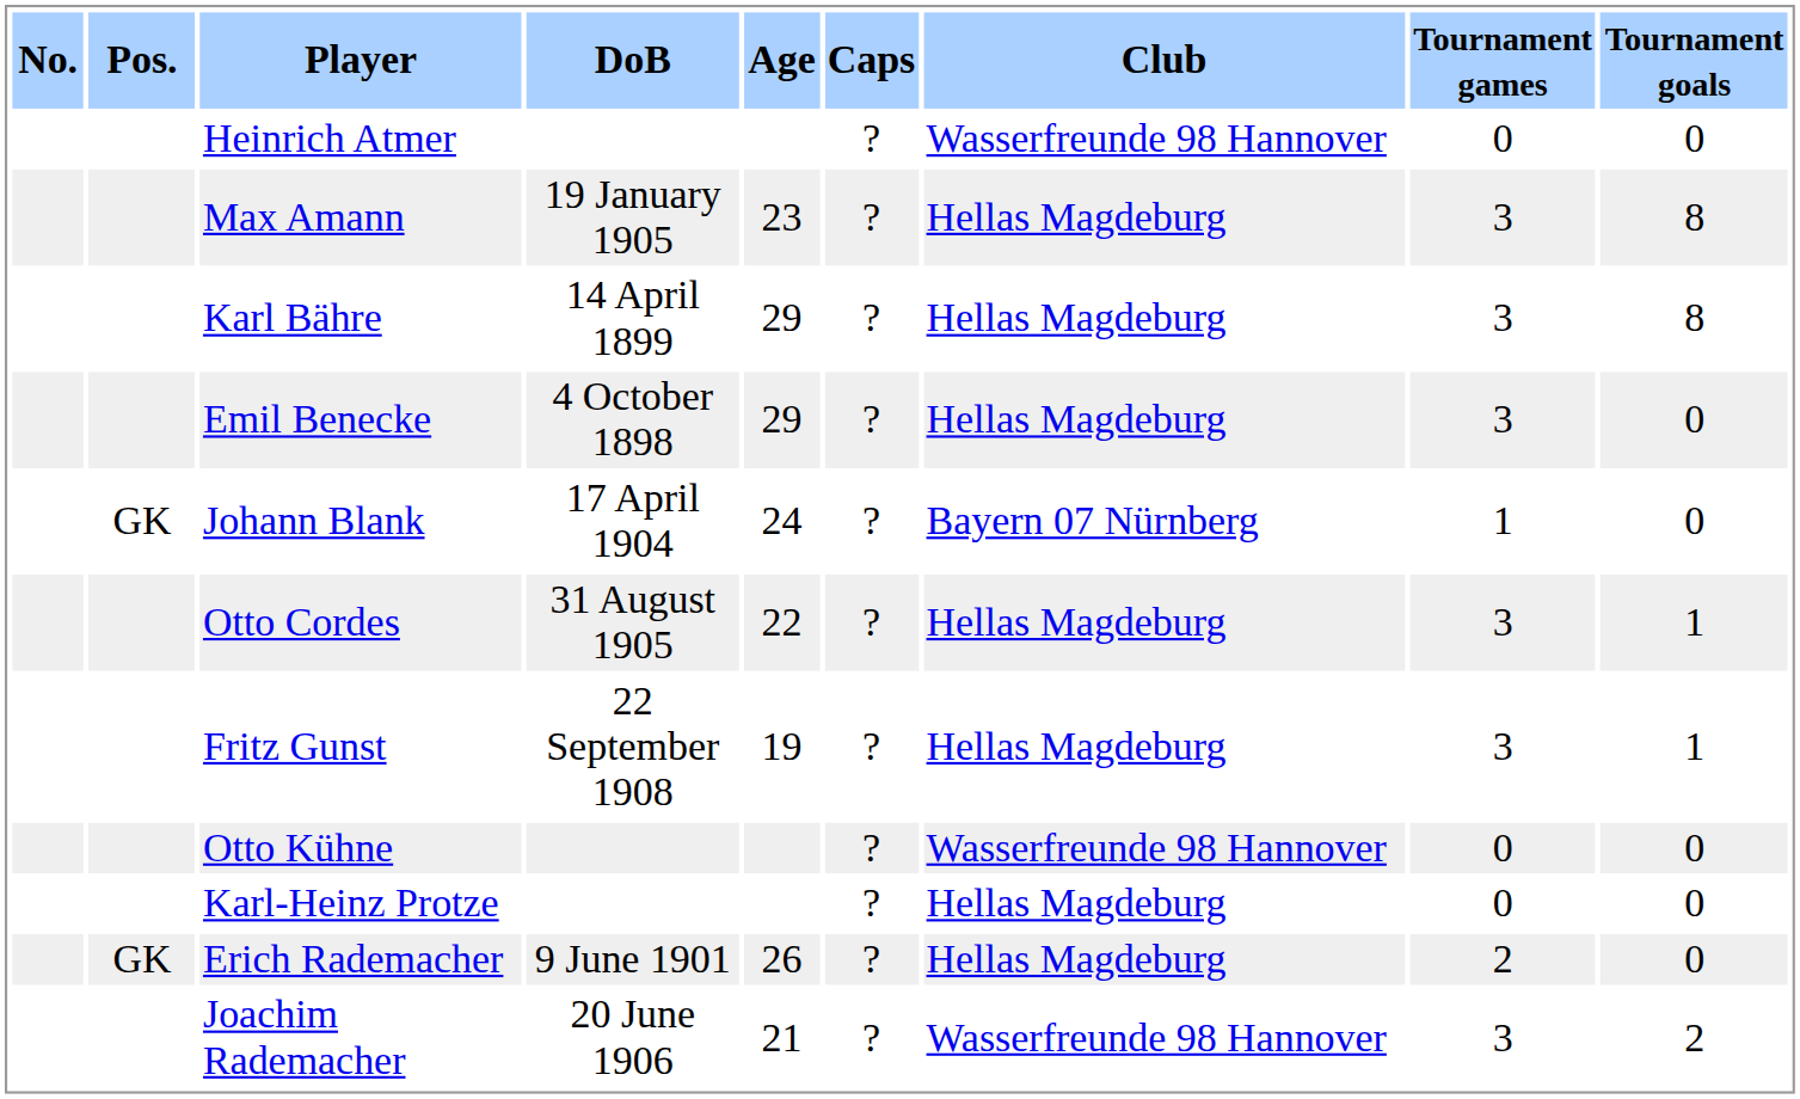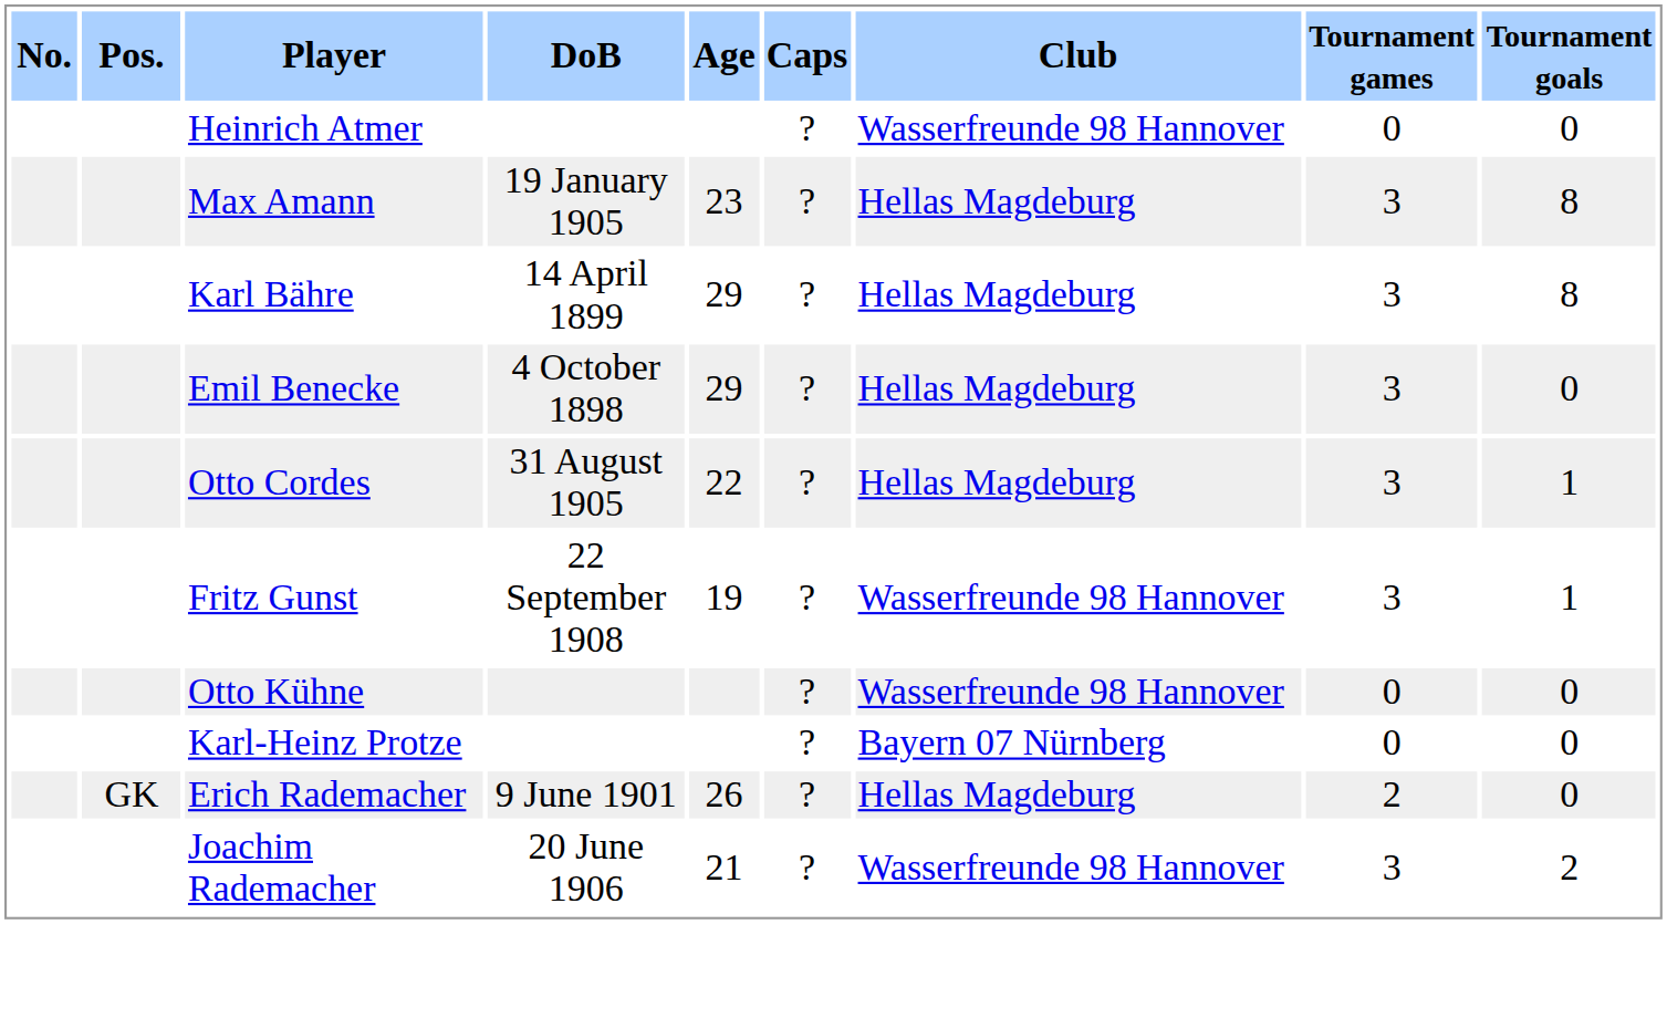- row: GK | Johann Blank | 17 April 1904 | 24 | ? | Bayern 07 Nürnberg | 1 | 0
Fritz Gunst | Club: Hellas Magdeburg -> Wasserfreunde 98 Hannover
Karl-Heinz Protze | Club: Hellas Magdeburg -> Bayern 07 Nürnberg
